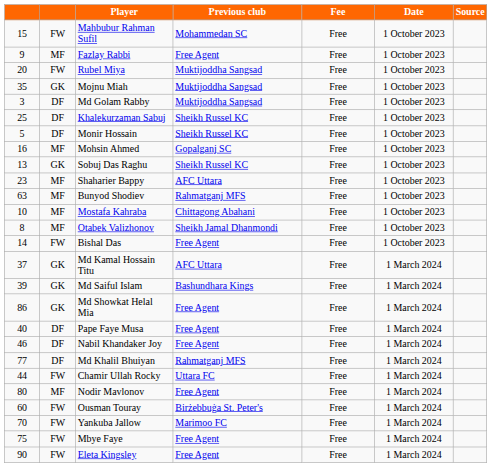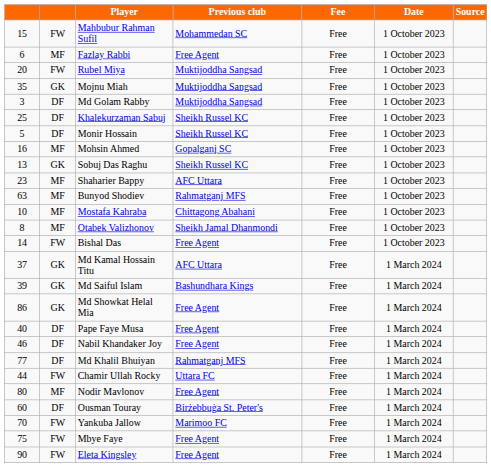Fazlay Rabbi | column 1: 9 -> 6
Ousman Touray | column 2: FW -> DF
